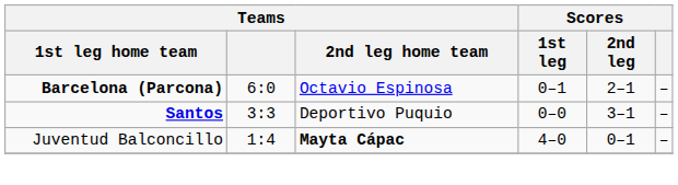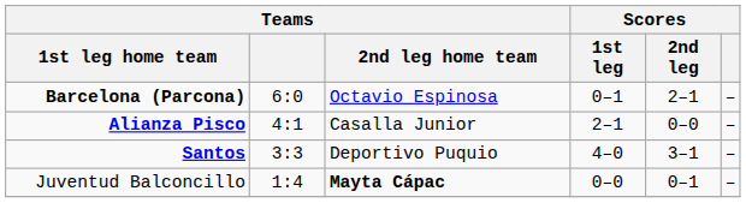+ row: Alianza Pisco | 4:1 | Casalla Junior | 2–1 | 0–0 | –
Santos | Scores / 1st leg: 0–0 -> 4–0
Juventud Balconcillo | Scores / 1st leg: 4–0 -> 0–0
